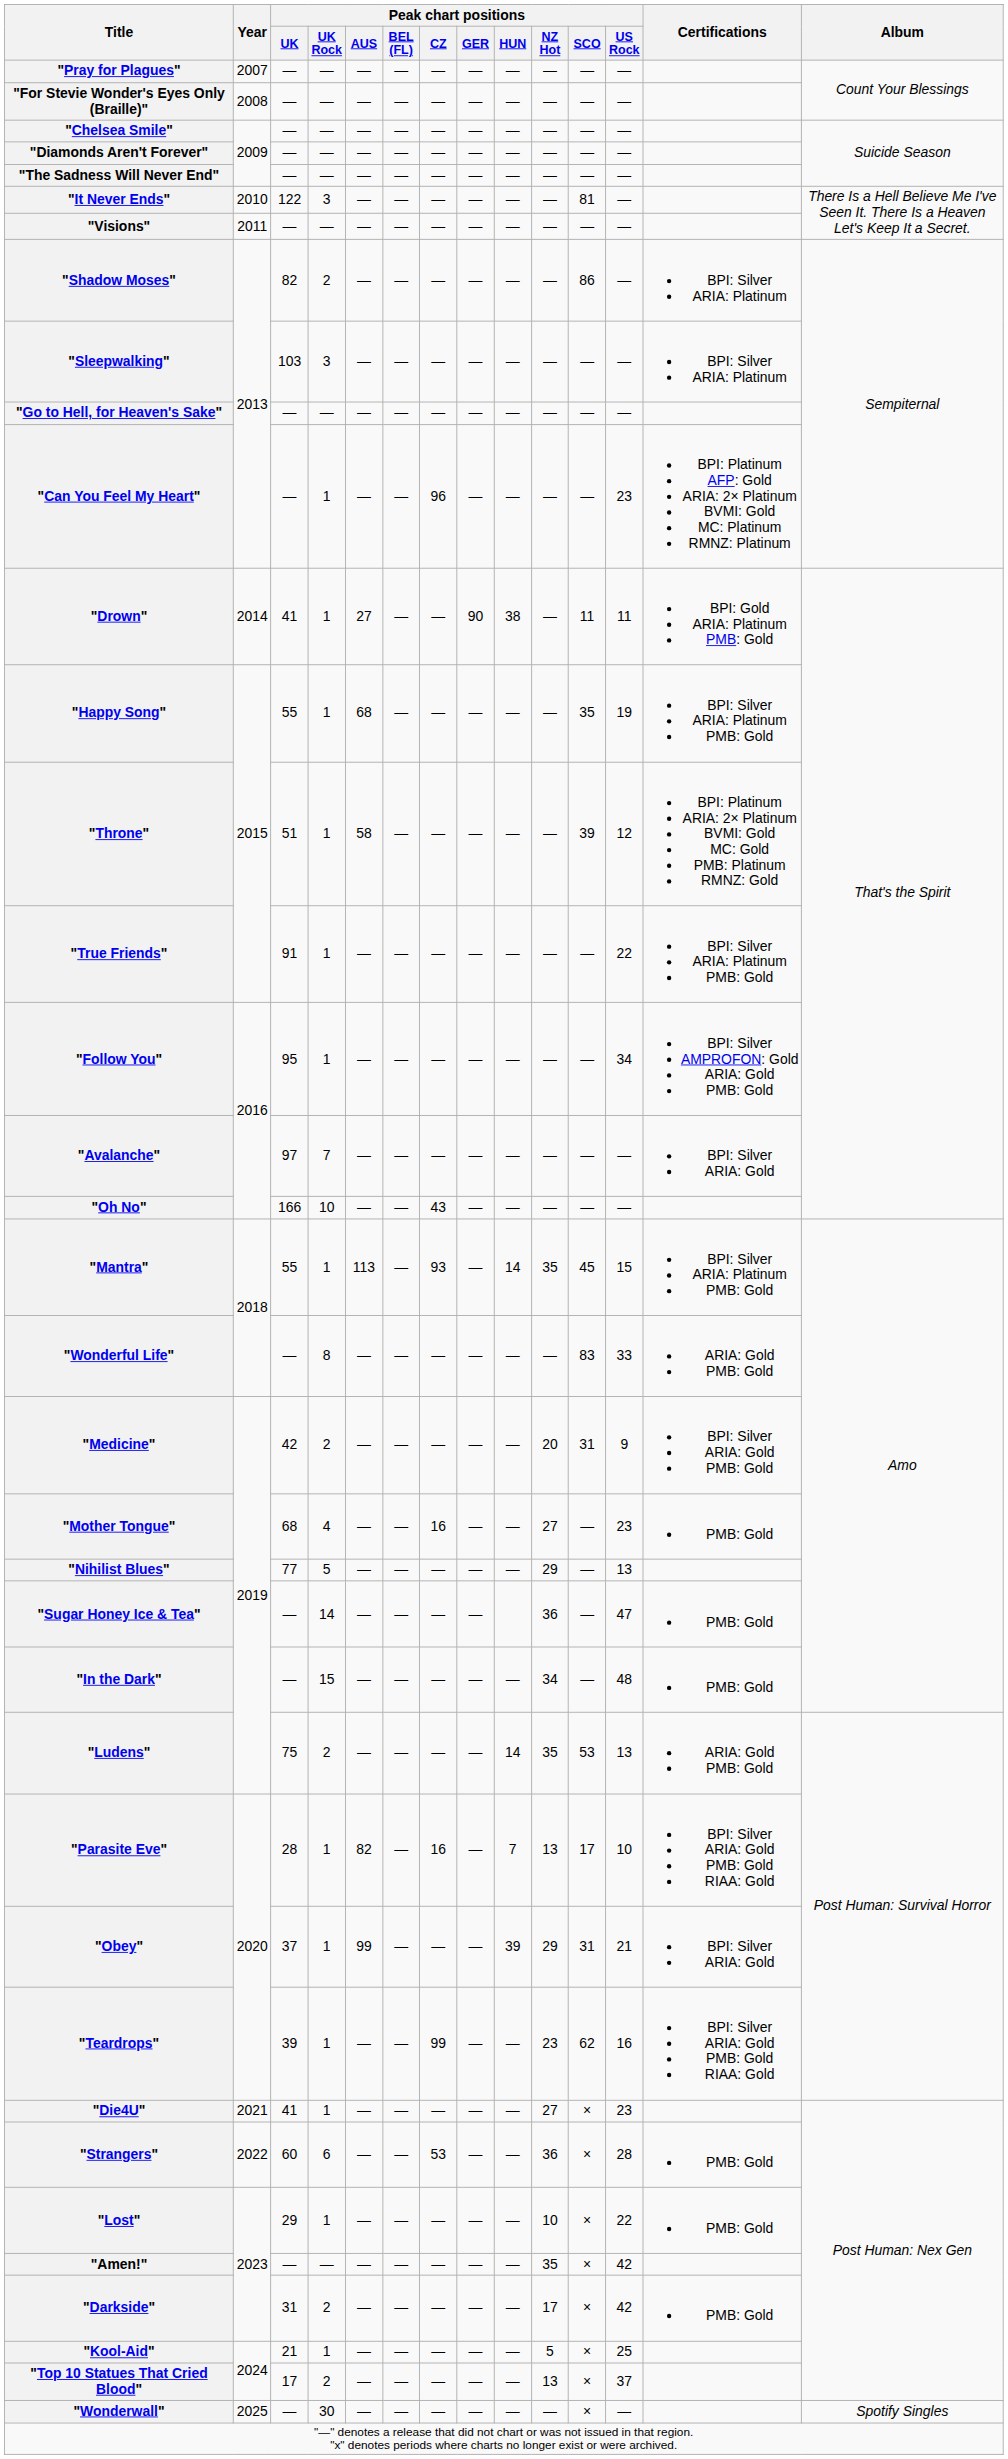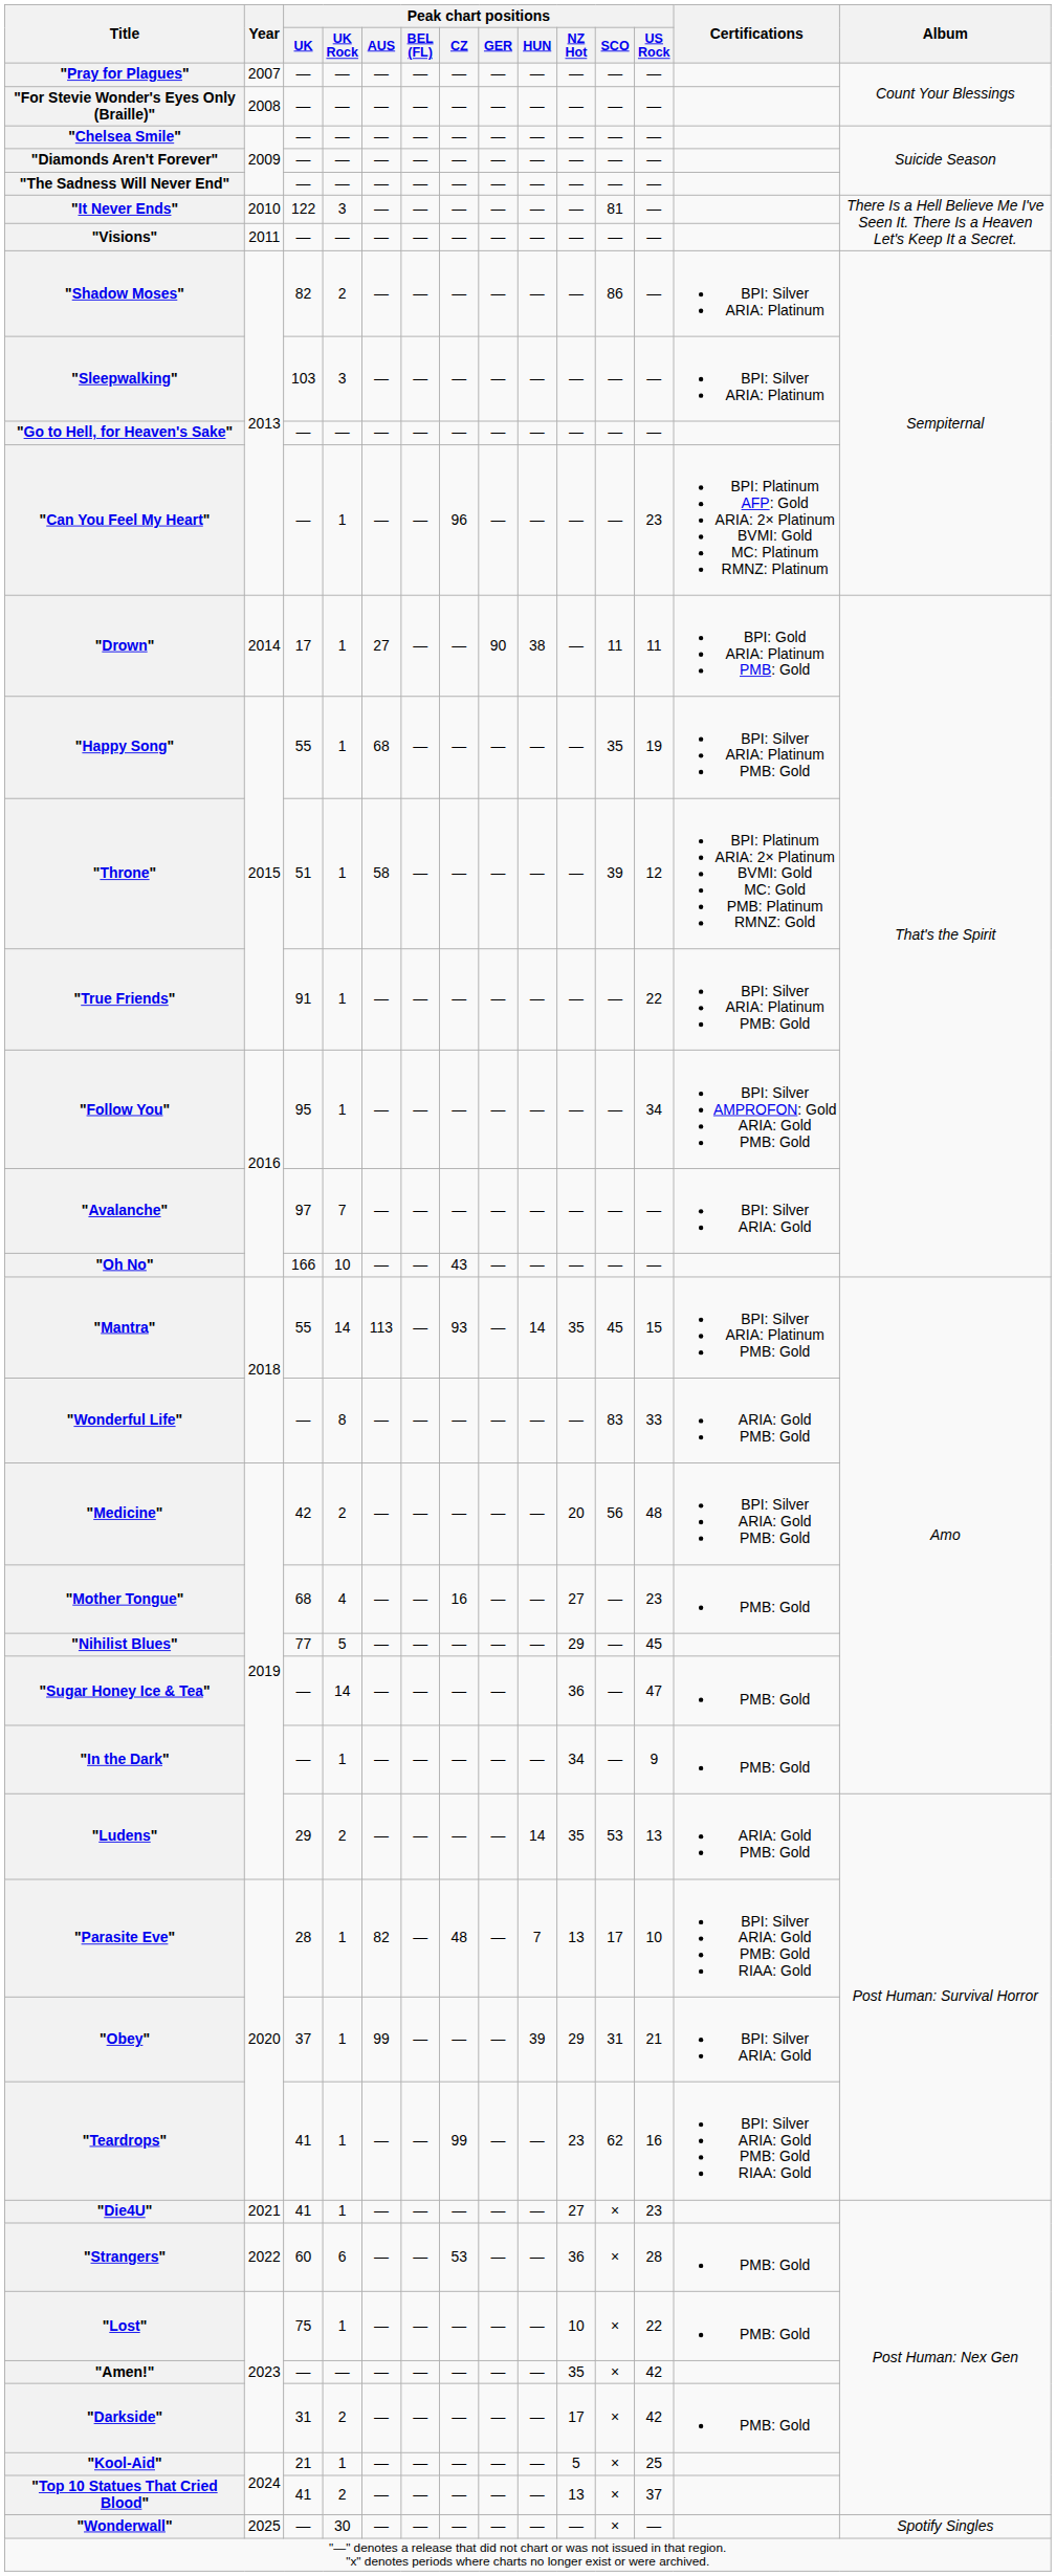"Drown" | Peak chart positions / UK: 41 -> 17
"Mantra" | Peak chart positions / UK Rock: 1 -> 14
"Medicine" | Peak chart positions / SCO: 31 -> 56
"Medicine" | Peak chart positions / US Rock: 9 -> 48
"Nihilist Blues" | Peak chart positions / US Rock: 13 -> 45
"In the Dark" | Peak chart positions / UK Rock: 15 -> 1
"In the Dark" | Peak chart positions / US Rock: 48 -> 9
"Ludens" | Peak chart positions / UK: 75 -> 29
"Parasite Eve" | Peak chart positions / CZ: 16 -> 48
"Teardrops" | Peak chart positions / UK: 39 -> 41
"Lost" | Peak chart positions / UK: 29 -> 75
"Top 10 Statues That Cried Blood" | Peak chart positions / UK: 17 -> 41
